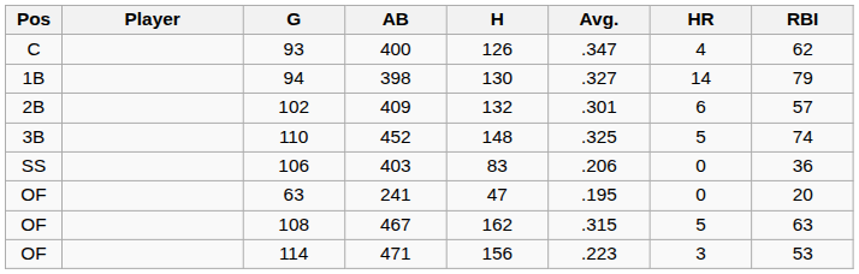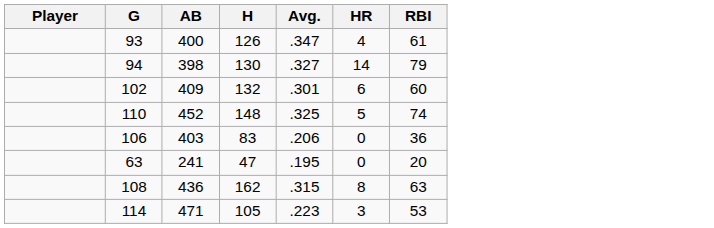- column: Pos | C | 1B | 2B | 3B | SS | OF | OF | OF
93 | RBI: 62 -> 61
102 | RBI: 57 -> 60
108 | AB: 467 -> 436
108 | HR: 5 -> 8
114 | H: 156 -> 105
